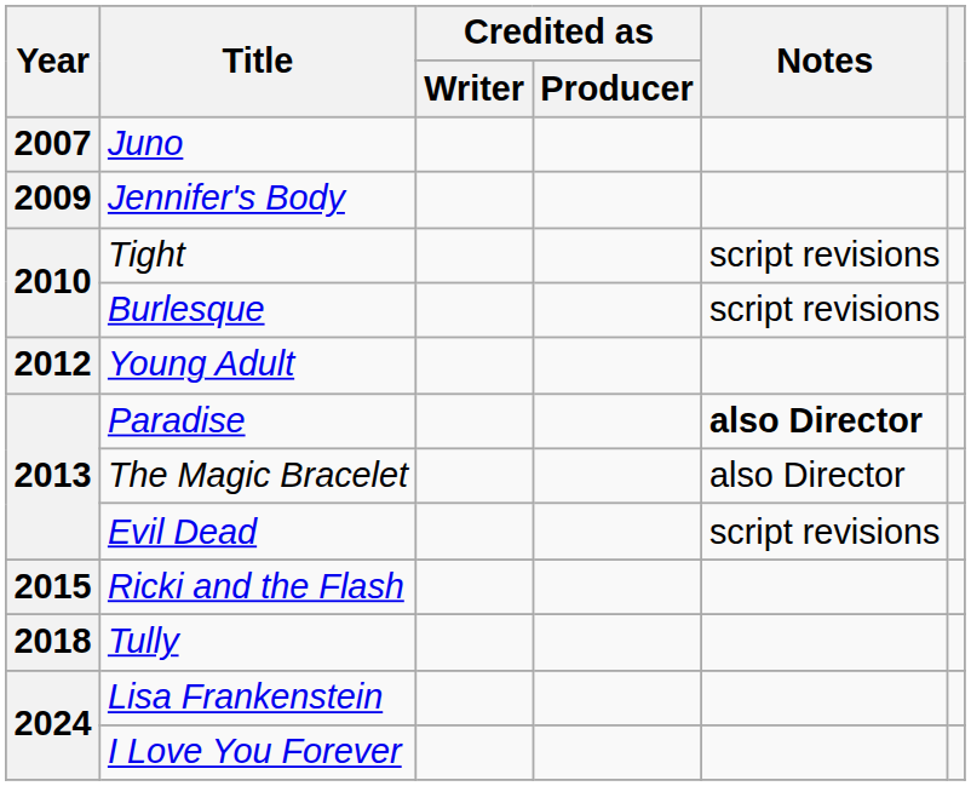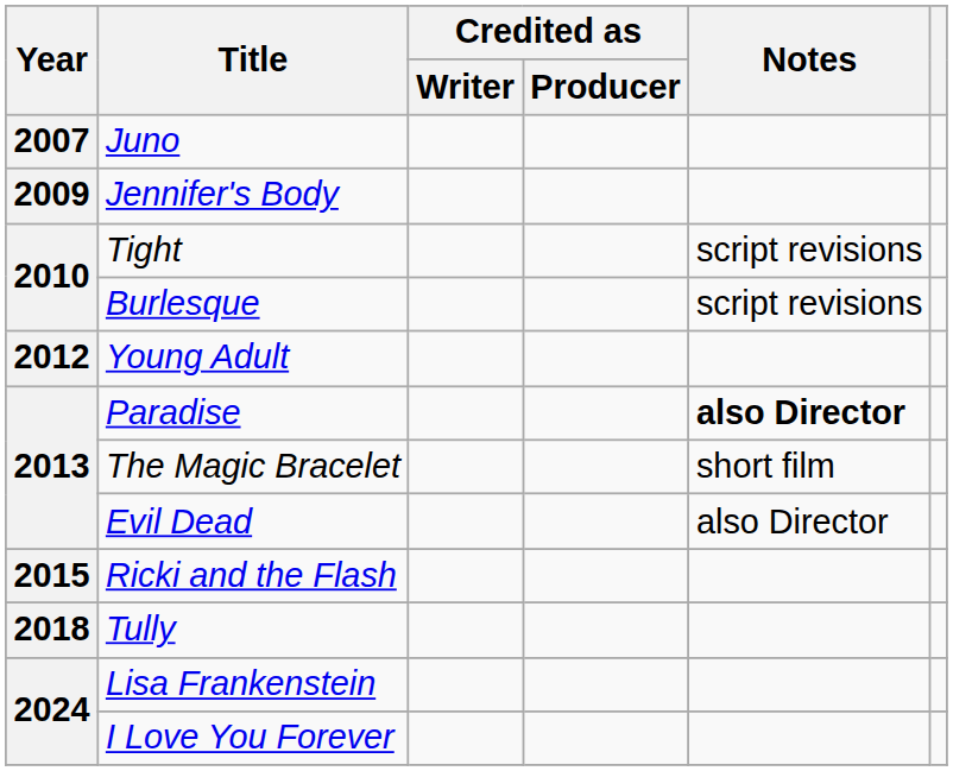The Magic Bracelet | Notes: also Director -> short film
Evil Dead | Notes: script revisions -> also Director
